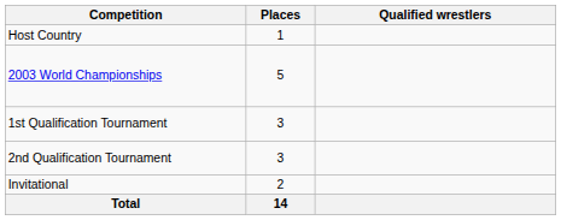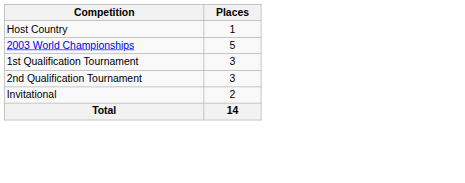- column: Qualified wrestlers
